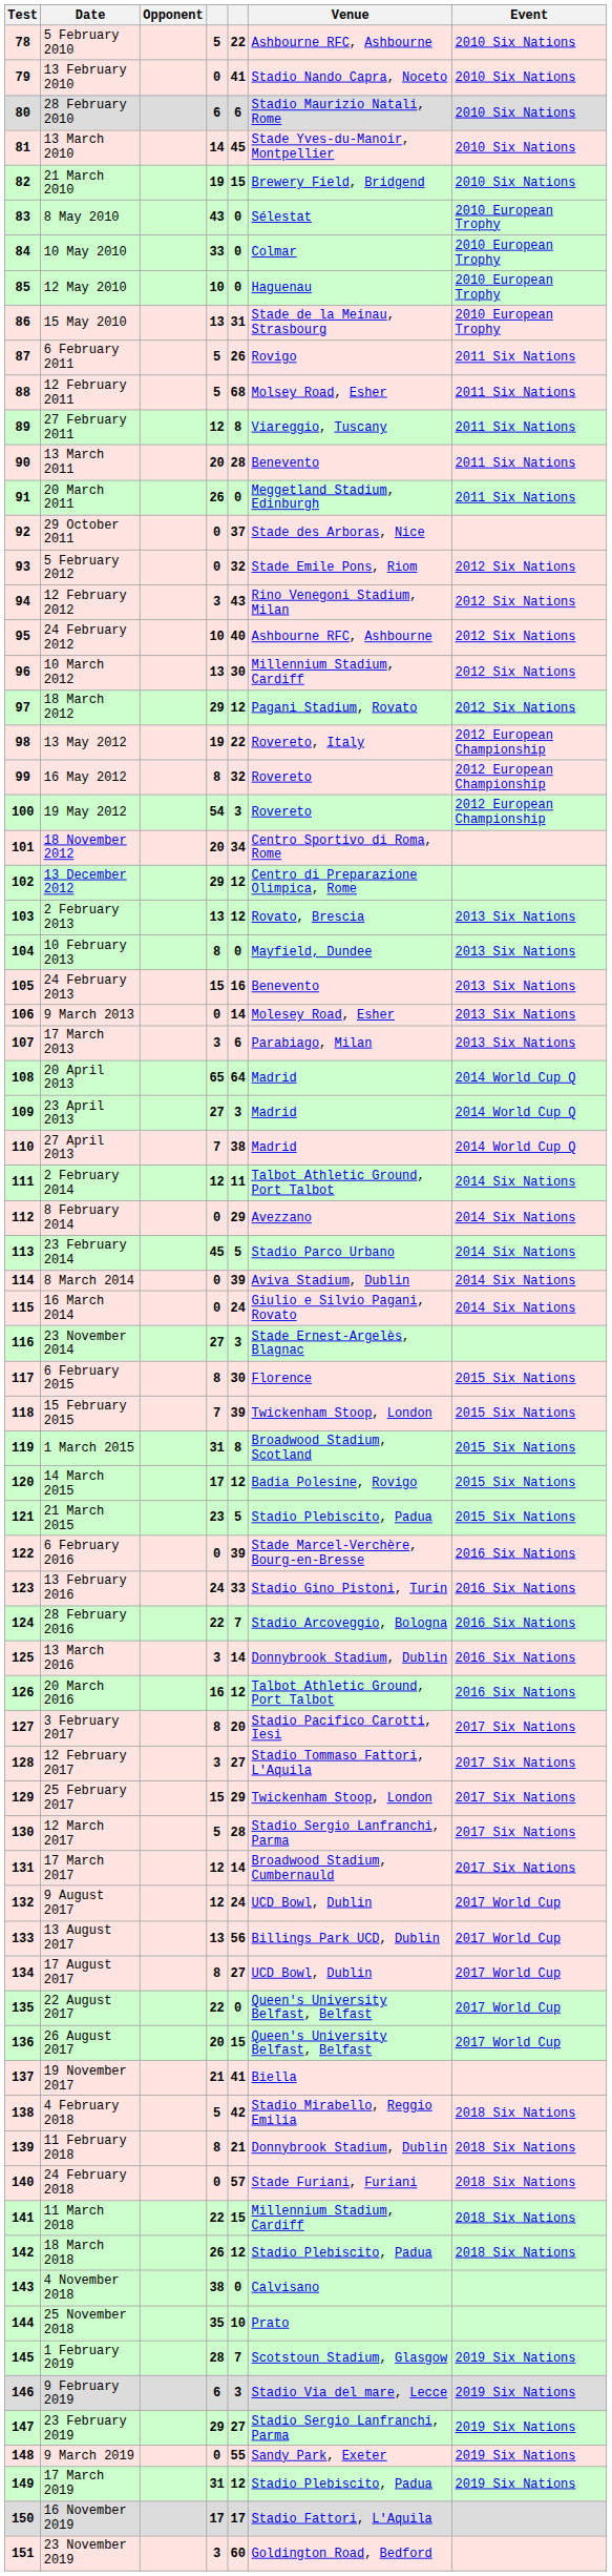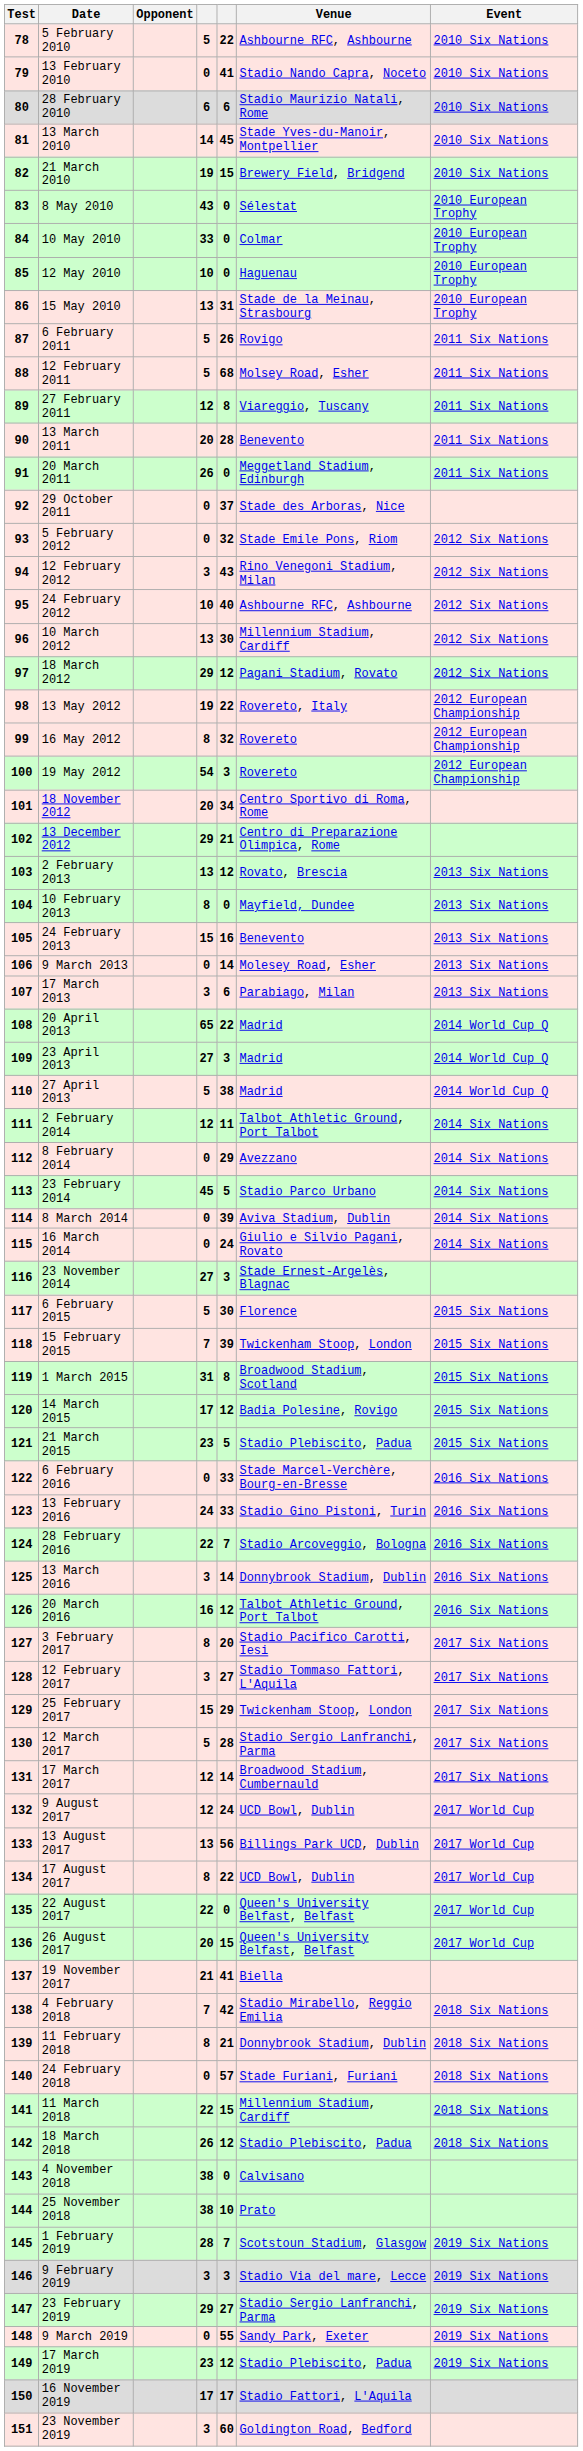13 December 2012 | column 5: 12 -> 21
20 April 2013 | column 5: 64 -> 22
27 April 2013 | column 4: 7 -> 5
6 February 2015 | column 4: 8 -> 5
6 February 2016 | column 5: 39 -> 33
17 August 2017 | column 5: 27 -> 22
4 February 2018 | column 4: 5 -> 7
25 November 2018 | column 4: 35 -> 38
9 February 2019 | column 4: 6 -> 3
17 March 2019 | column 4: 31 -> 23
